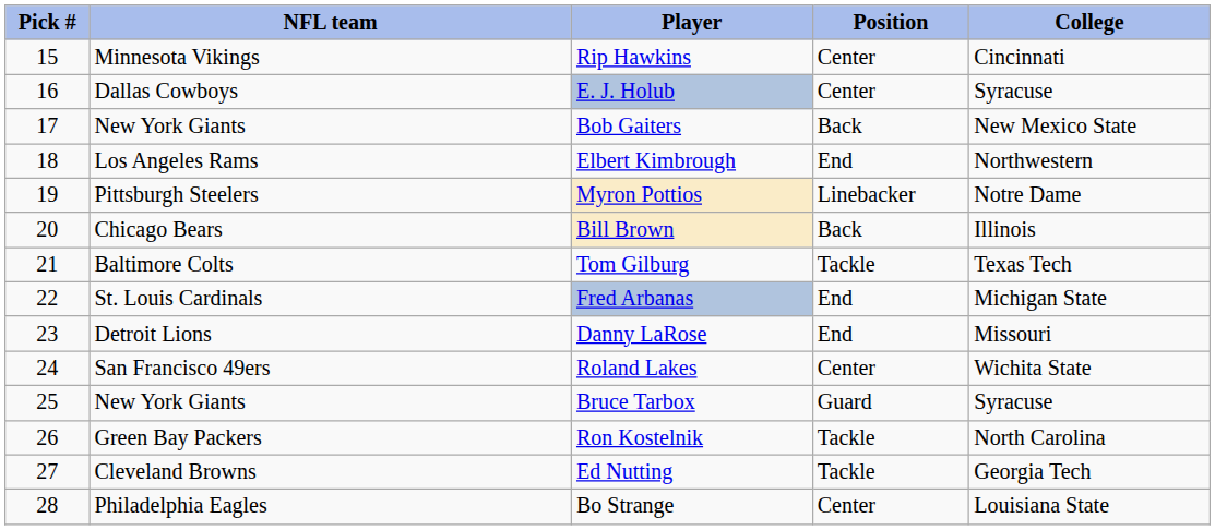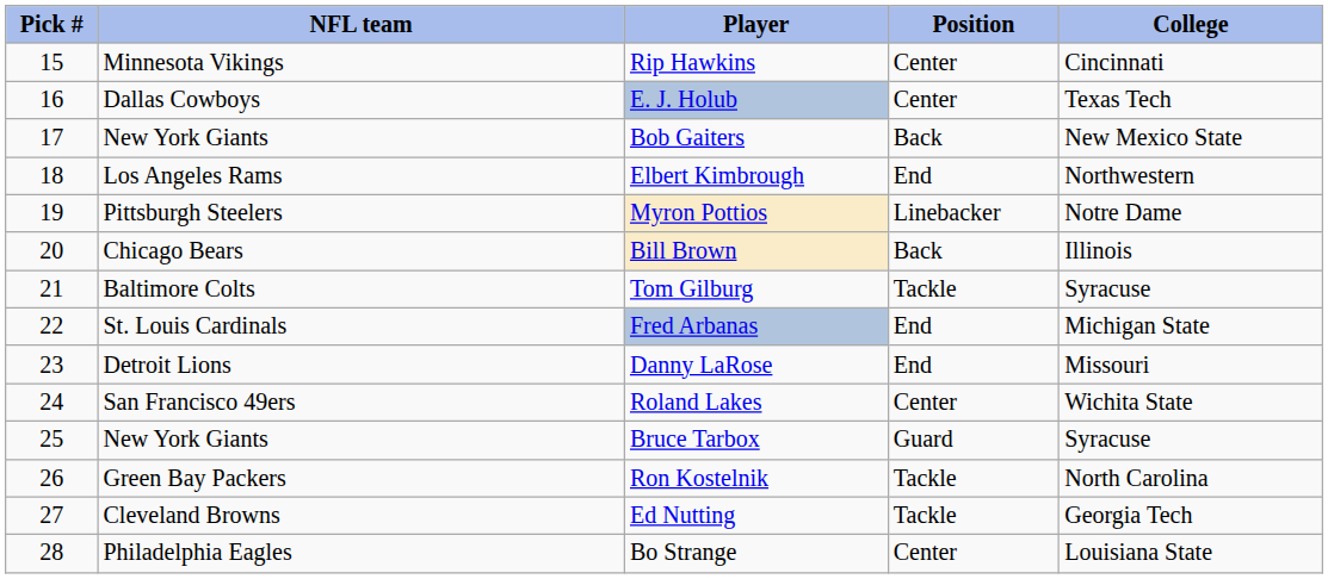E. J. Holub | College: Syracuse -> Texas Tech
Tom Gilburg | College: Texas Tech -> Syracuse
